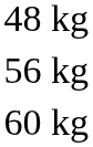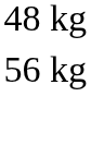- row: 60 kg
